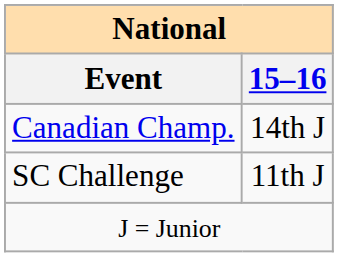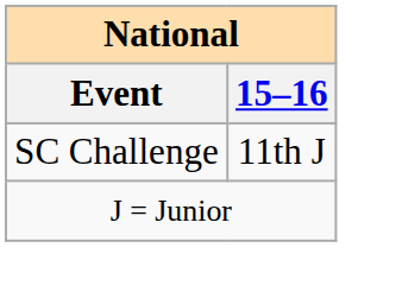- row: Canadian Champ. | 14th J
